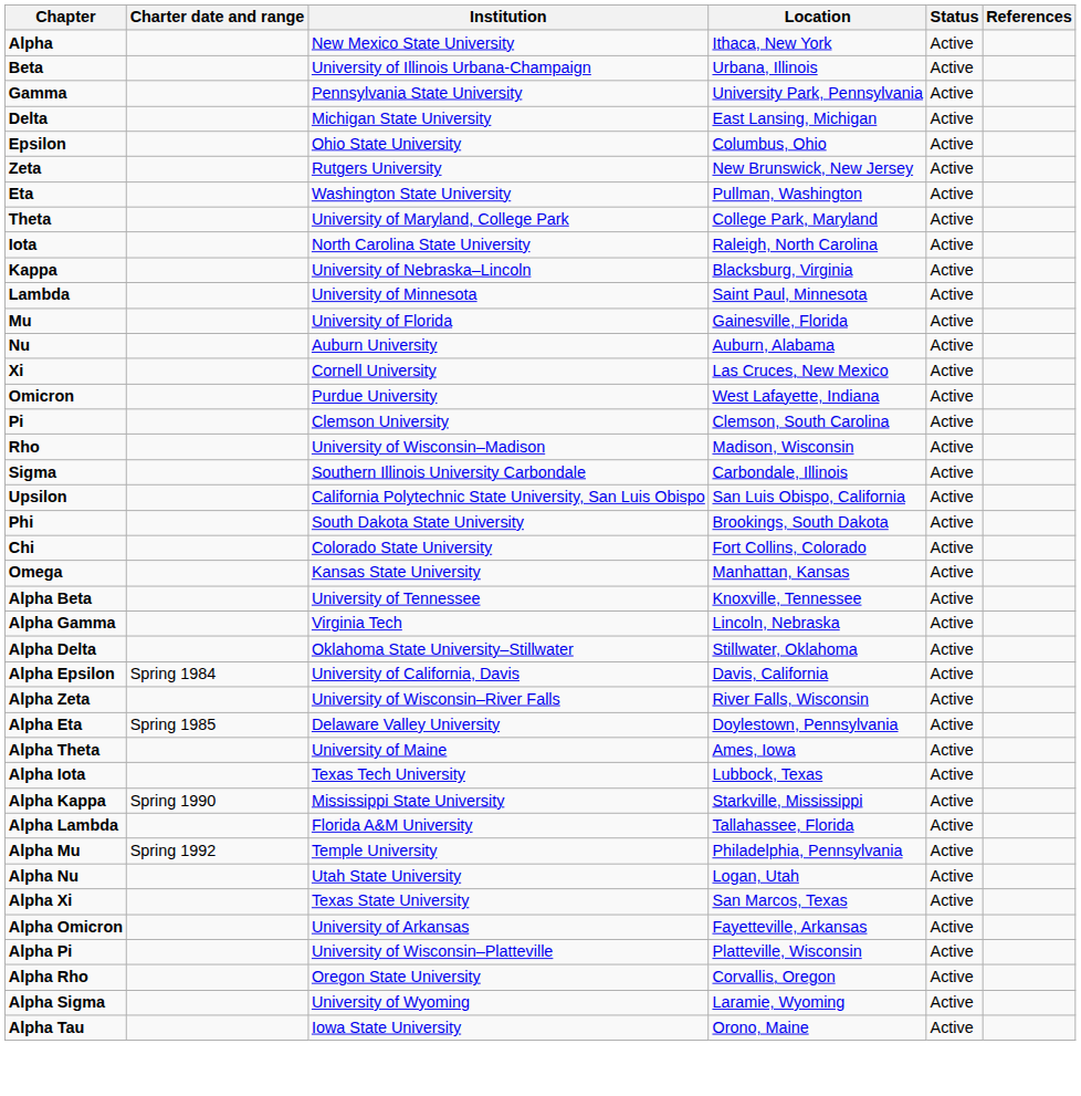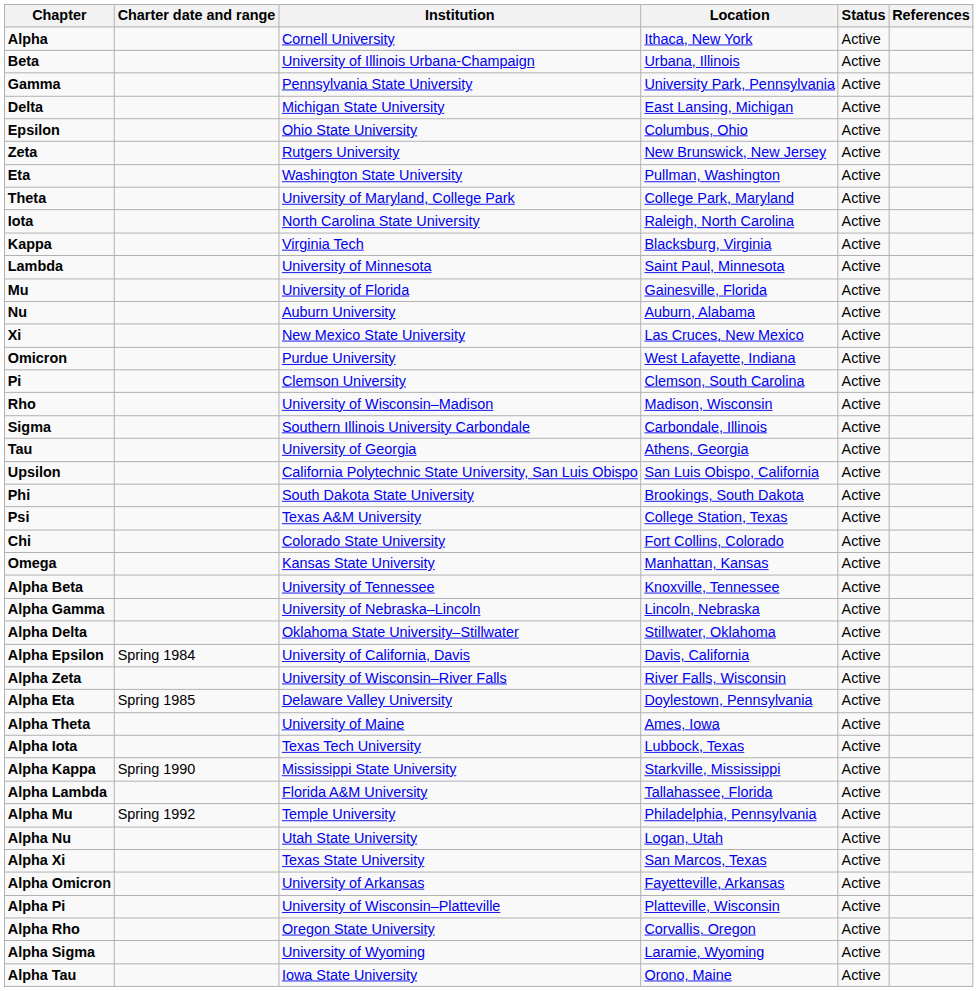Alpha | Institution: New Mexico State University -> Cornell University
Kappa | Institution: University of Nebraska–Lincoln -> Virginia Tech
Xi | Institution: Cornell University -> New Mexico State University
+ row: Tau | University of Georgia | Athens, Georgia | Active
+ row: Psi | Texas A&M University | College Station, Texas | Active
Alpha Gamma | Institution: Virginia Tech -> University of Nebraska–Lincoln
